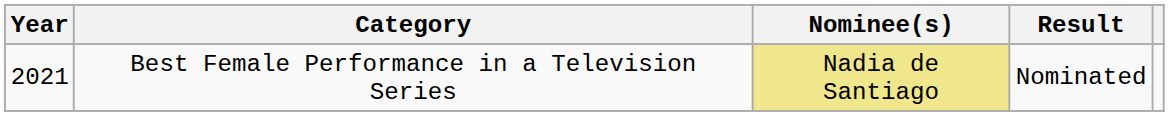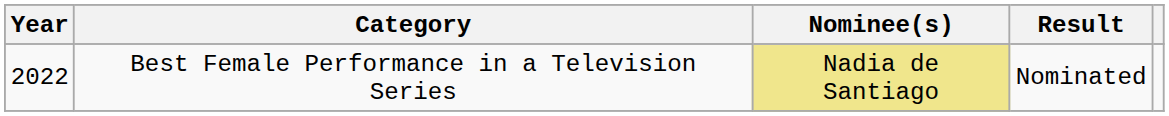Best Female Performance in a Television Series | Year: 2021 -> 2022
